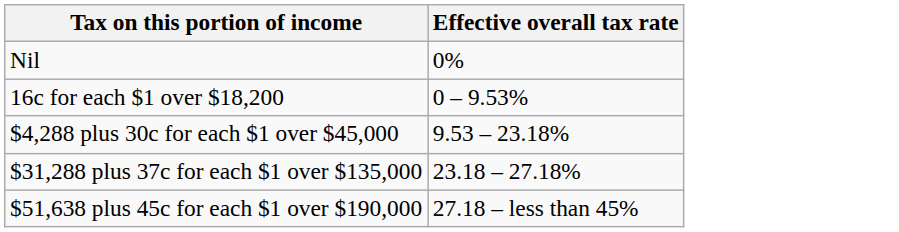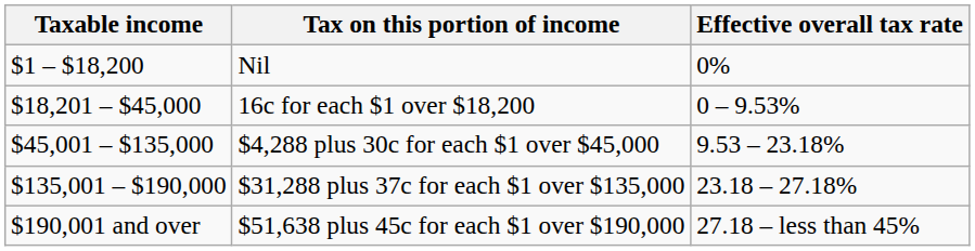+ column: Taxable income | $1 – $18,200 | $18,201 – $45,000 | $45,001 – $135,000 | $135,001 – $190,000 | $190,001 and over
